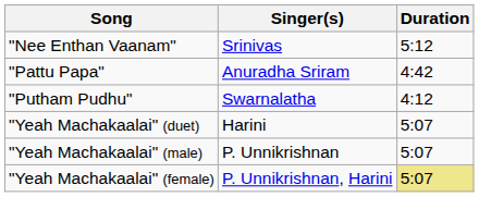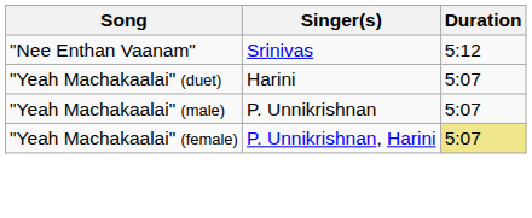- row: "Pattu Papa" | Anuradha Sriram | 4:42
- row: "Putham Pudhu" | Swarnalatha | 4:12
